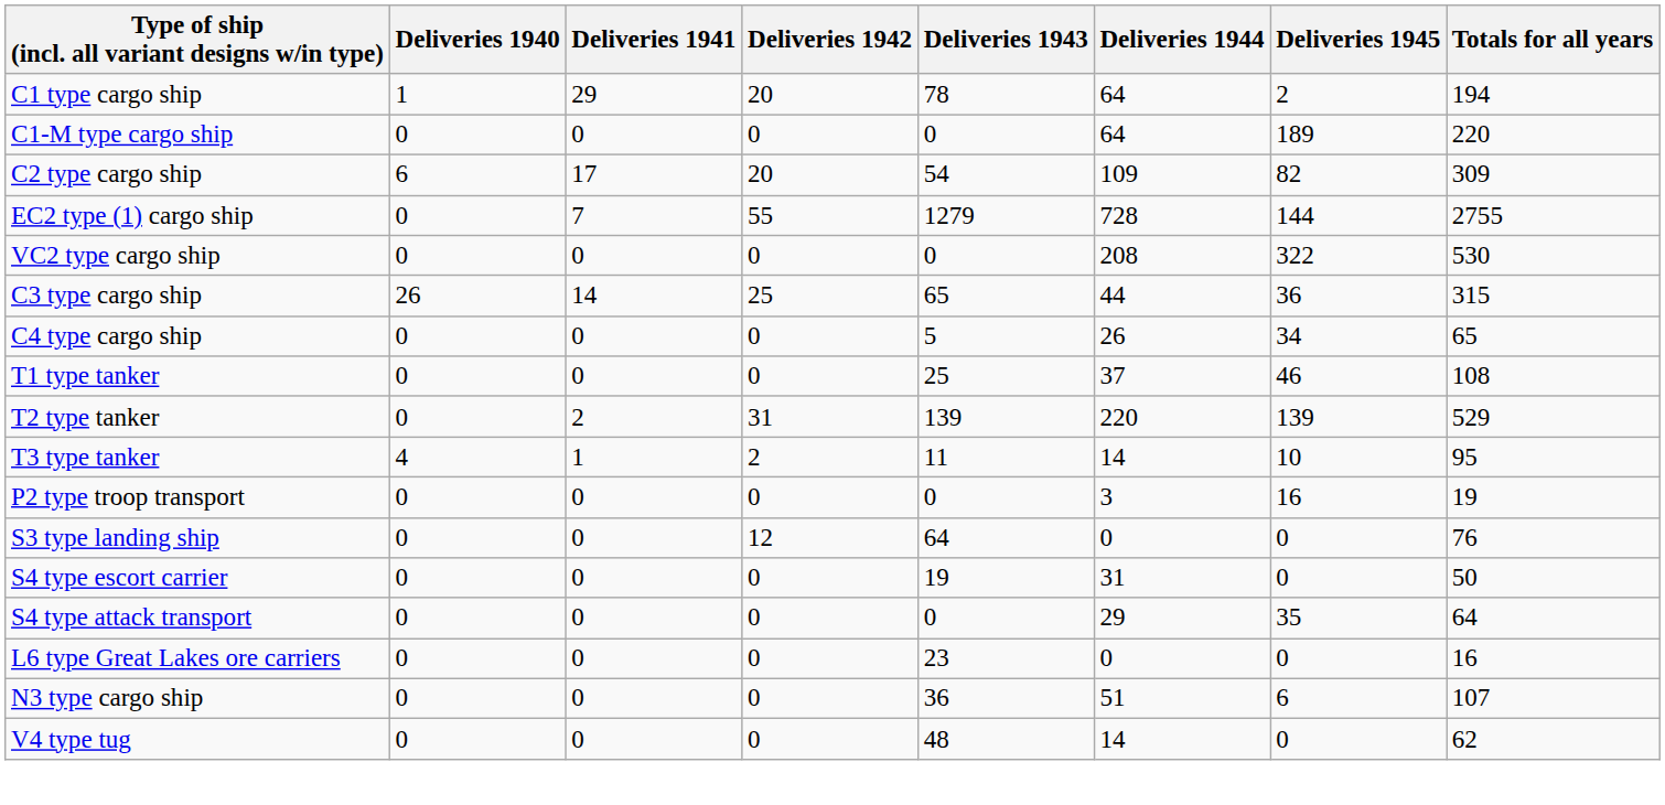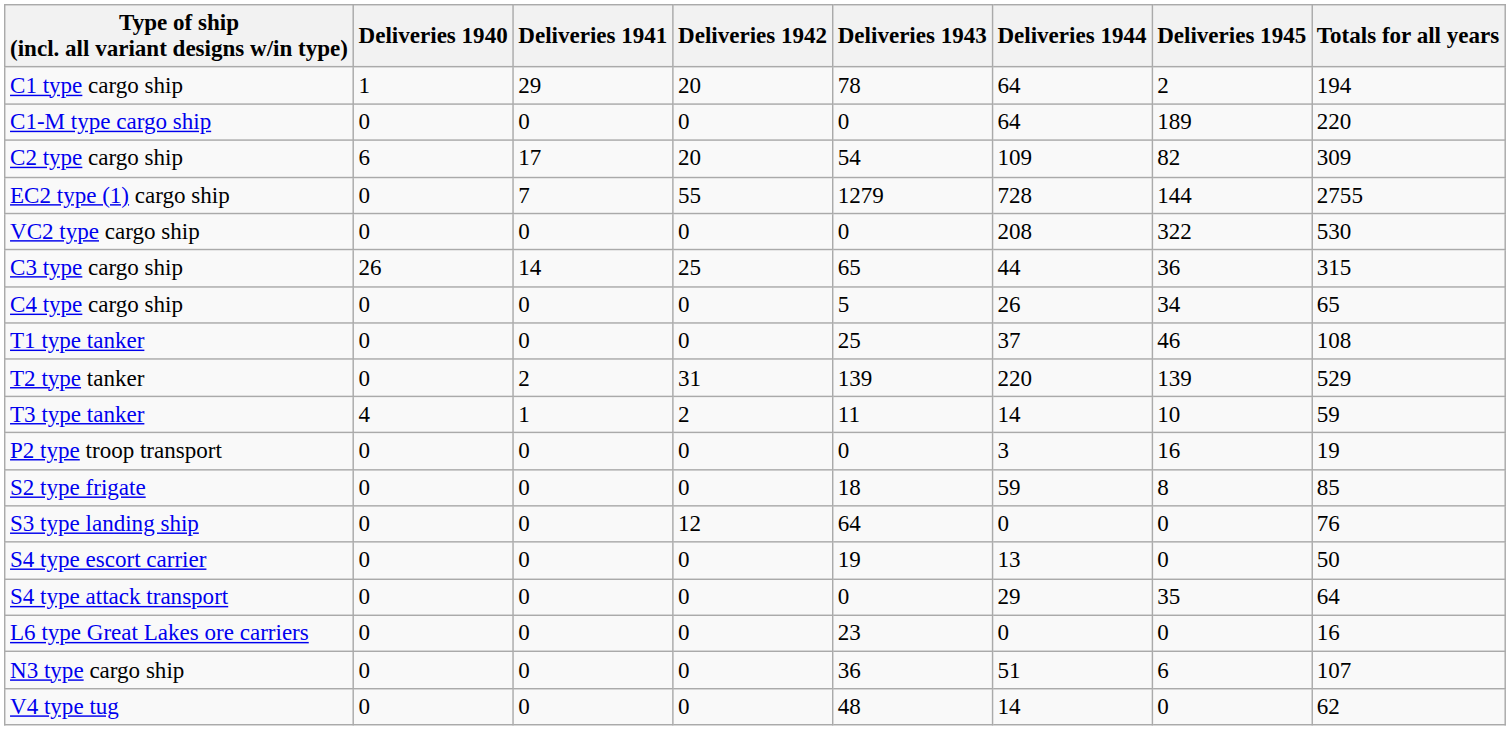T3 type tanker | Totals for all years: 95 -> 59
+ row: S2 type frigate | 0 | 0 | 0 | 18 | 59 | 8 | 85
S4 type escort carrier | Deliveries 1944: 31 -> 13
